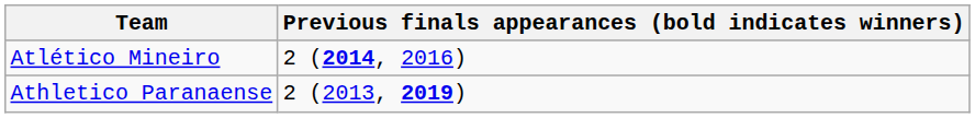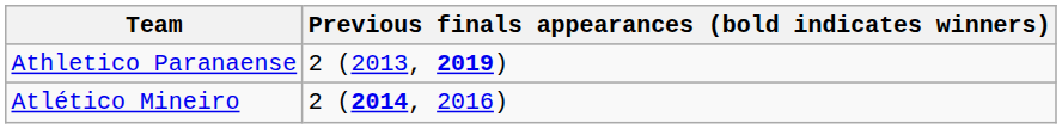rows swapped: Atlético Mineiro <-> Athletico Paranaense
